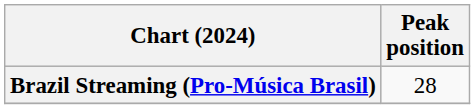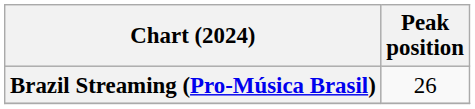Brazil Streaming (Pro-Música Brasil) | Peak position: 28 -> 26
